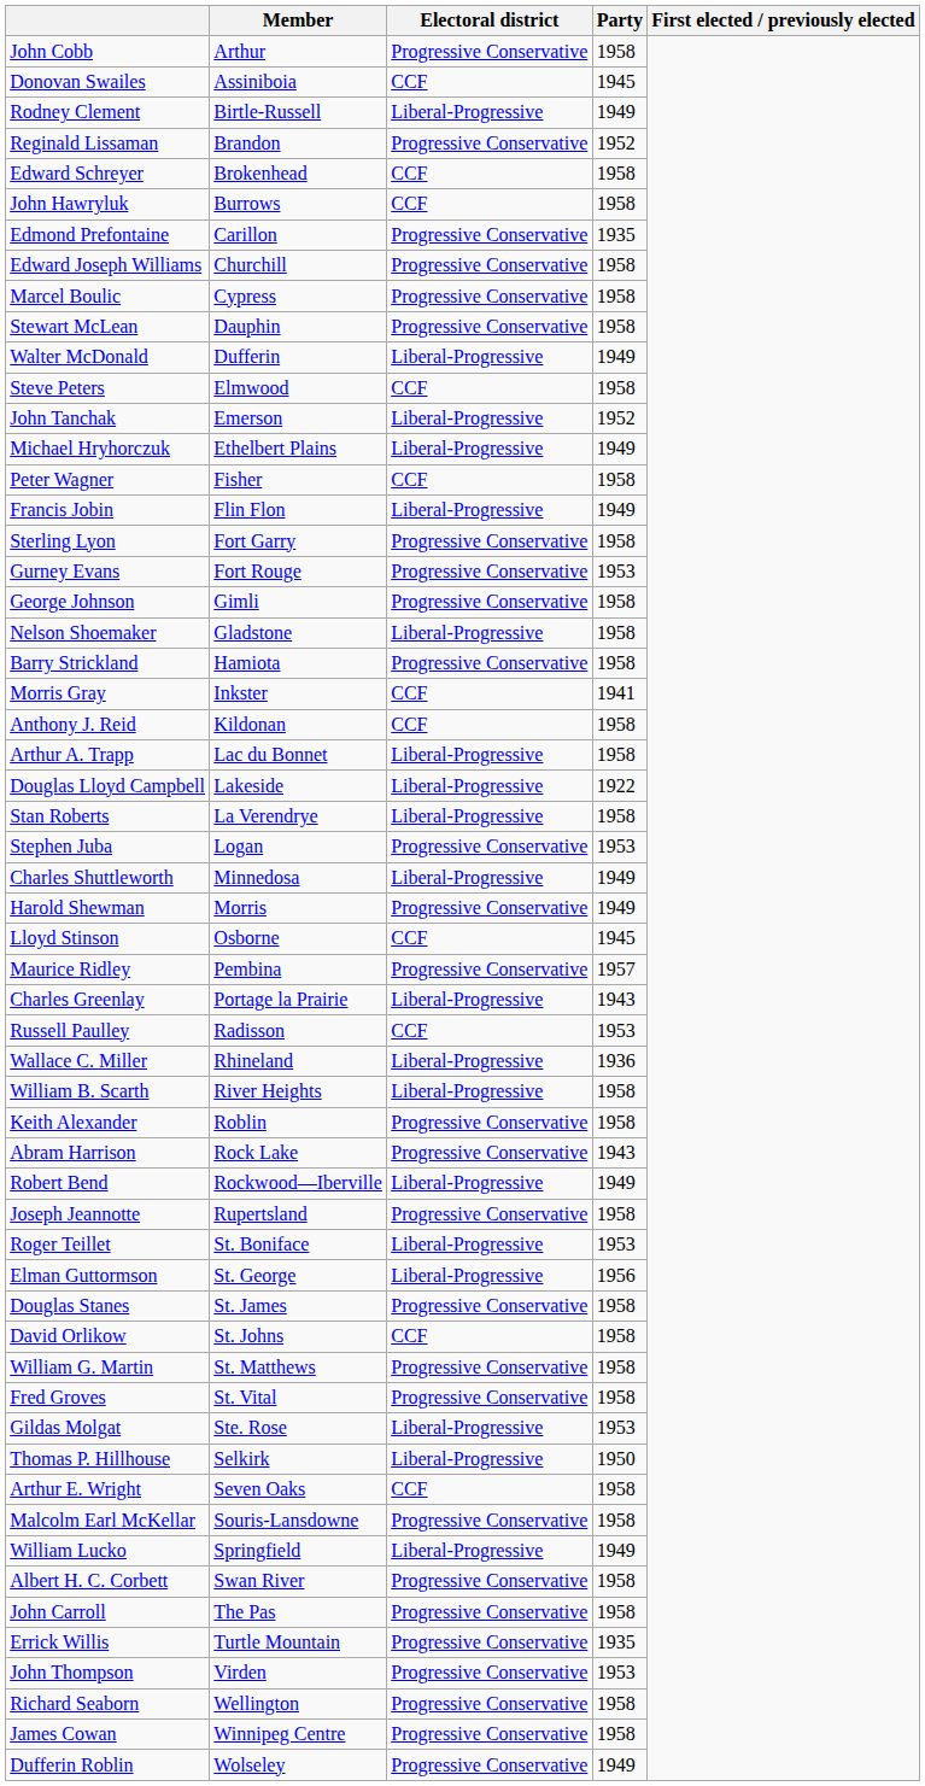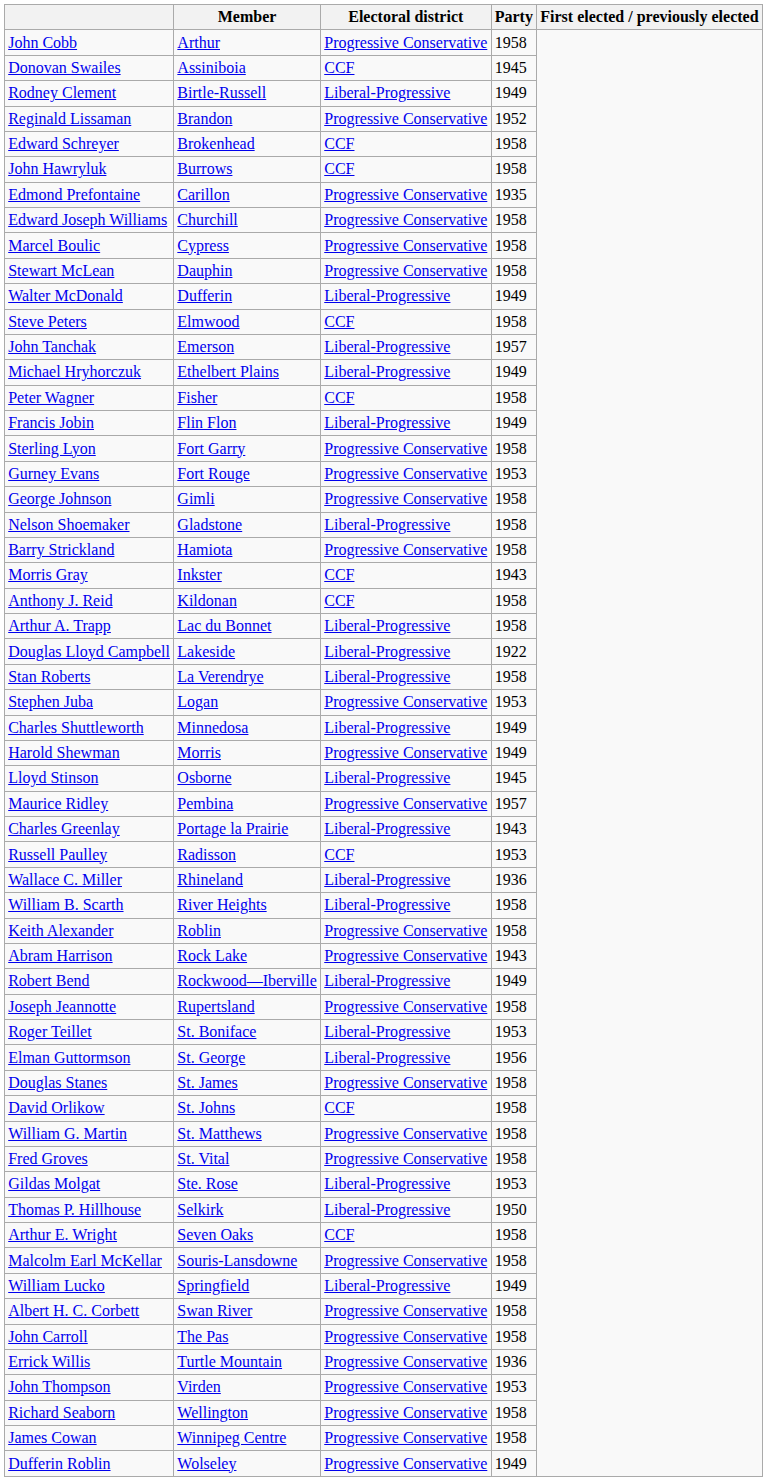John Tanchak | Party: 1952 -> 1957
Morris Gray | Party: 1941 -> 1943
Lloyd Stinson | Electoral district: CCF -> Liberal-Progressive
Errick Willis | Party: 1935 -> 1936
